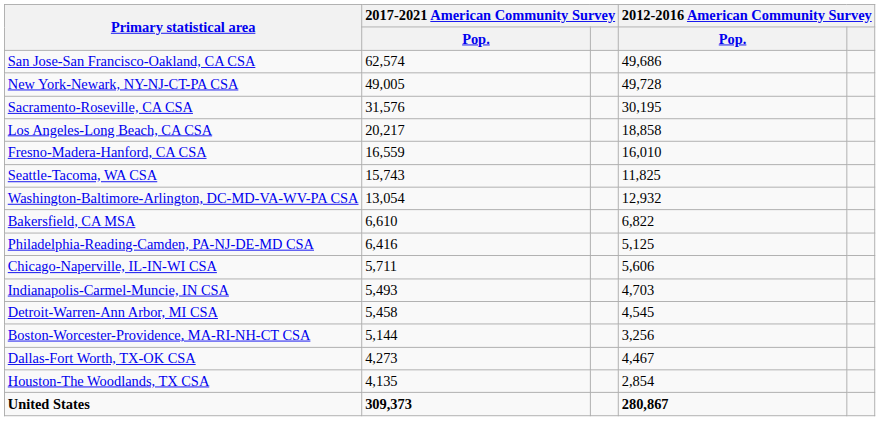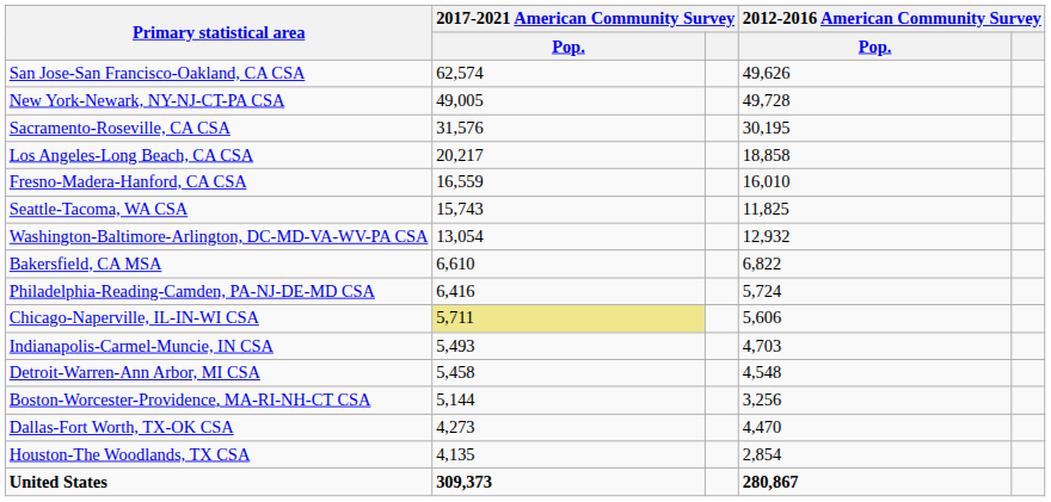San Jose-San Francisco-Oakland, CA CSA | 2012-2016 American Community Survey / Pop.: 49,686 -> 49,626
Philadelphia-Reading-Camden, PA-NJ-DE-MD CSA | 2012-2016 American Community Survey / Pop.: 5,125 -> 5,724
Chicago-Naperville, IL-IN-WI CSA | 2017-2021 American Community Survey / Pop.: no background -> khaki background
Detroit-Warren-Ann Arbor, MI CSA | 2012-2016 American Community Survey / Pop.: 4,545 -> 4,548
Dallas-Fort Worth, TX-OK CSA | 2012-2016 American Community Survey / Pop.: 4,467 -> 4,470
